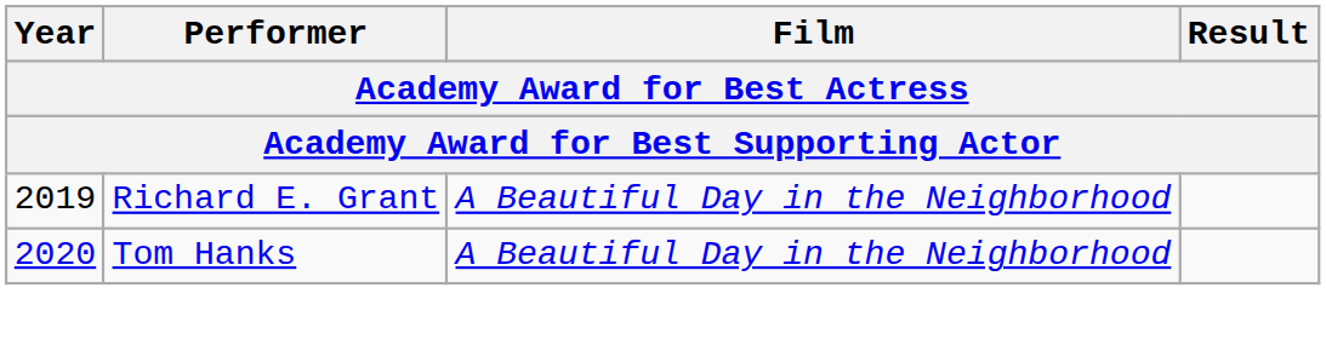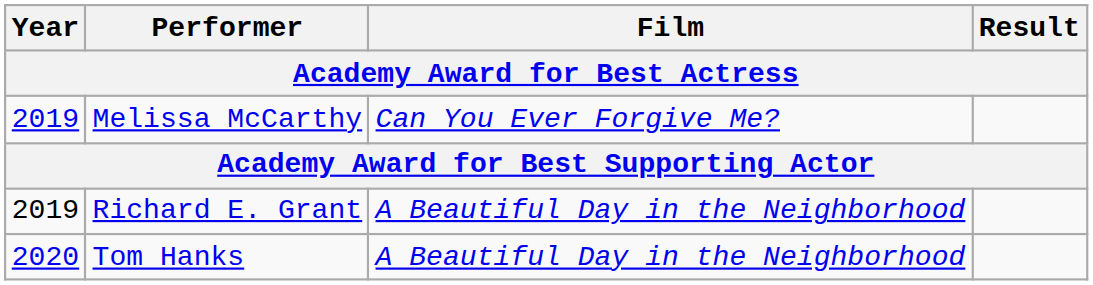+ row: 2019 | Melissa McCarthy | Can You Ever Forgive Me?
